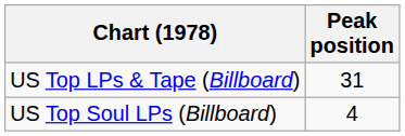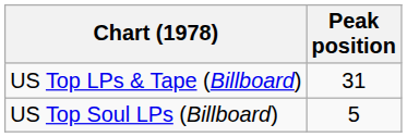US Top Soul LPs (Billboard) | Peak position: 4 -> 5
